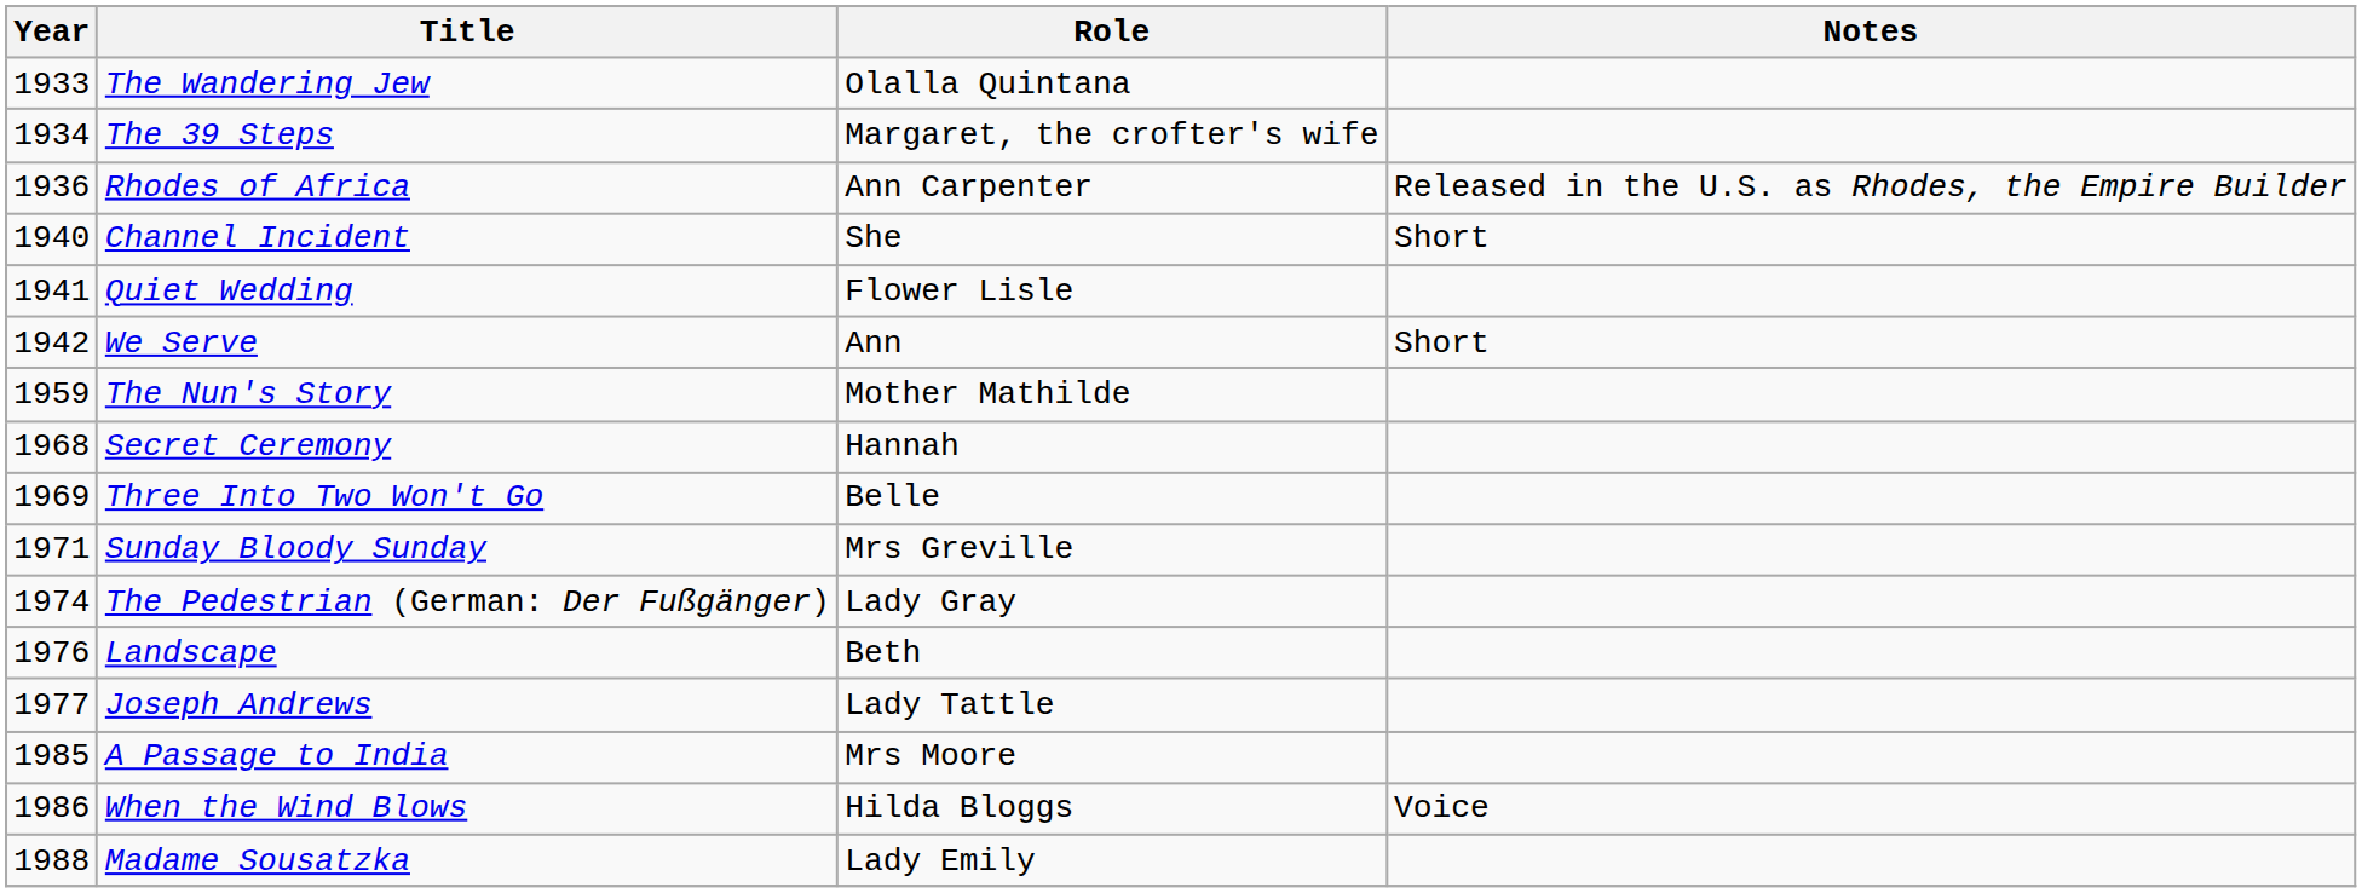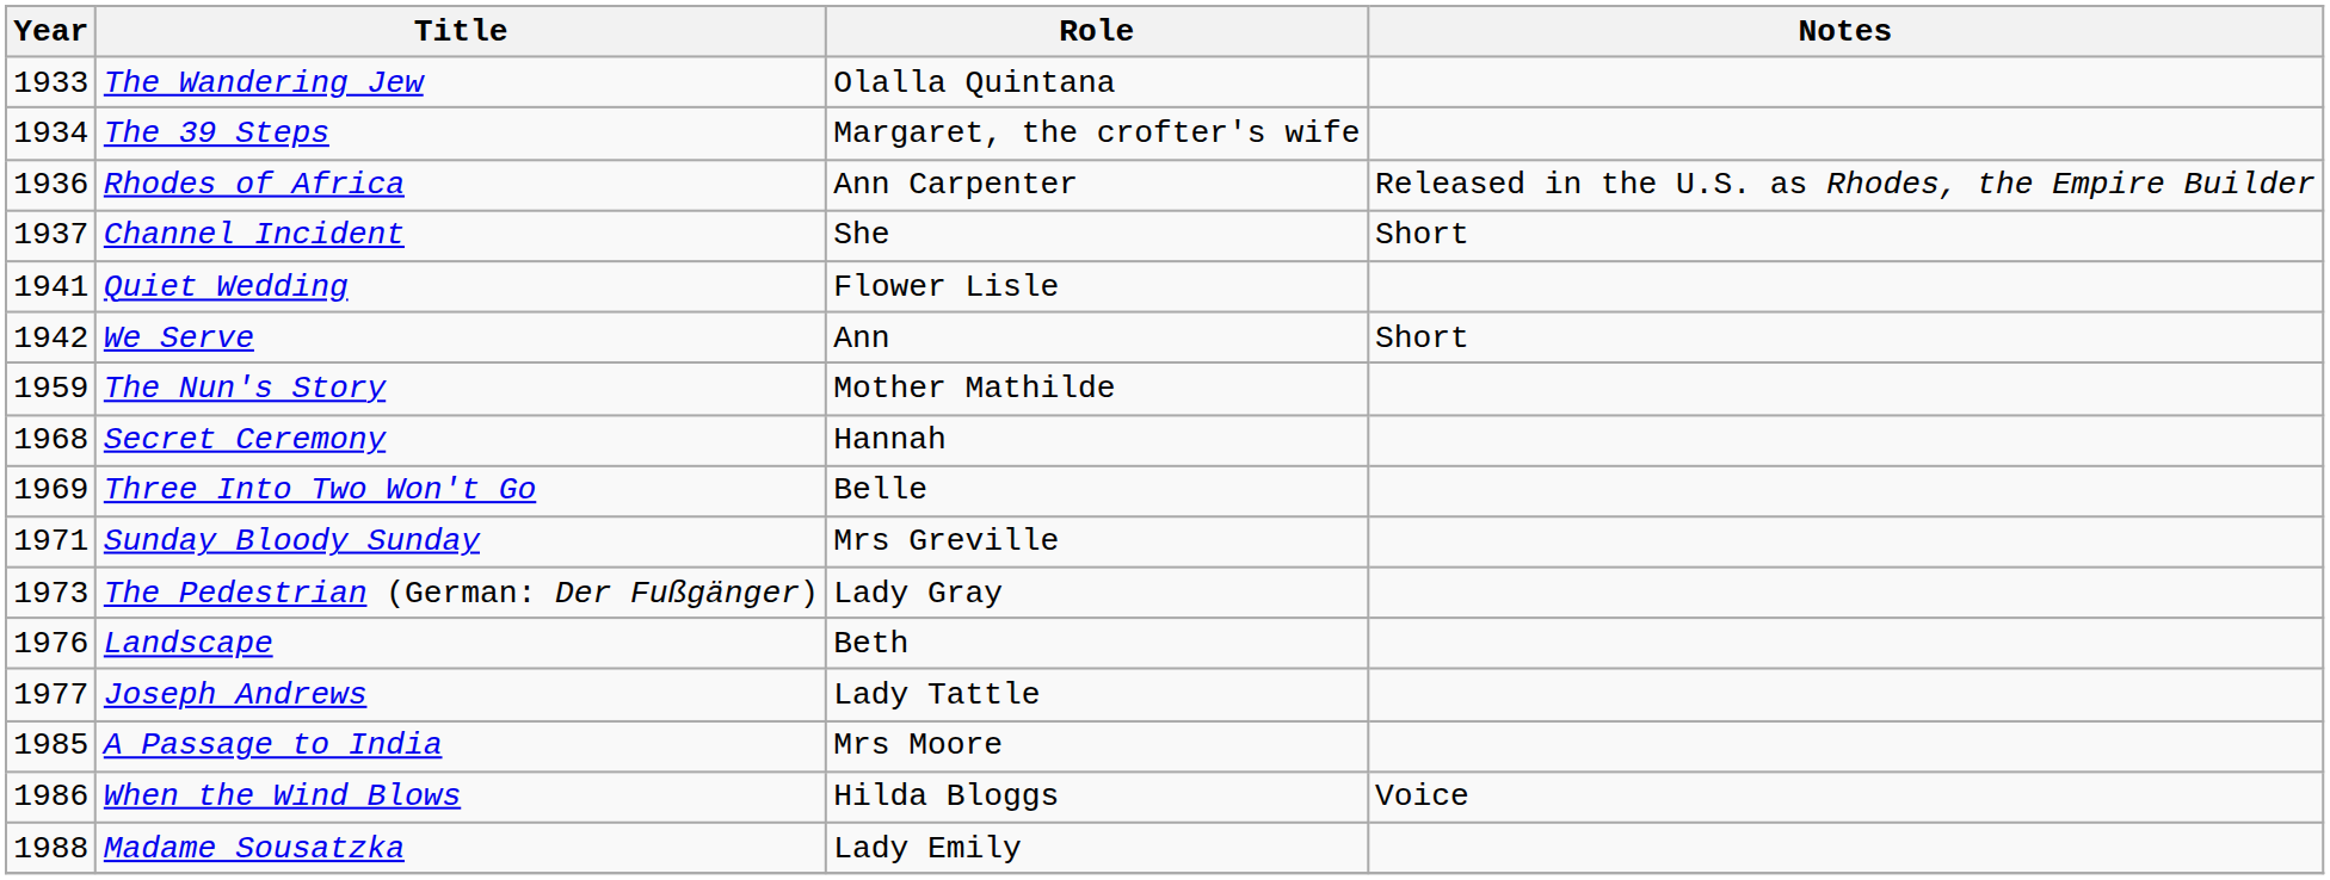Channel Incident | Year: 1940 -> 1937
The Pedestrian (German: Der Fußgänger) | Year: 1974 -> 1973
